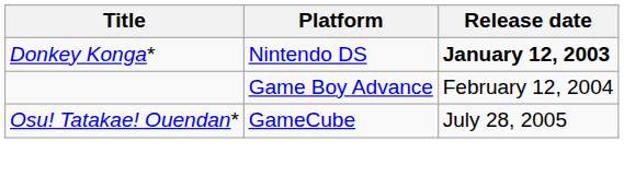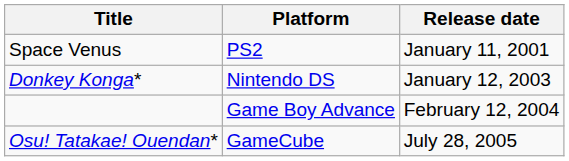+ row: Space Venus | PS2 | January 11, 2001
Donkey Konga* | Release date: bold -> normal
